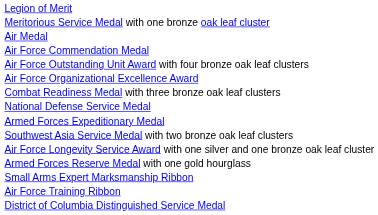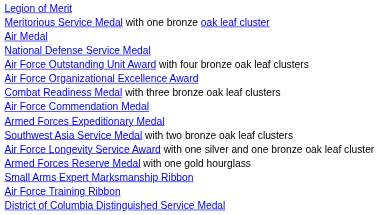rows swapped: Air Force Commendation Medal <-> National Defense Service Medal
